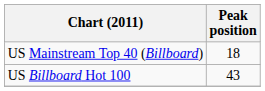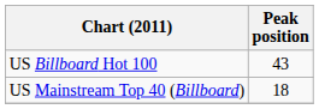rows swapped: US Billboard Hot 100 <-> US Mainstream Top 40 (Billboard)
